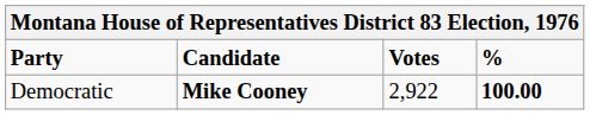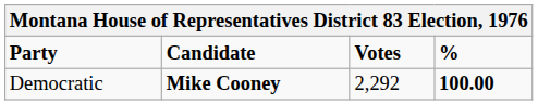Democratic | Votes: 2,922 -> 2,292
